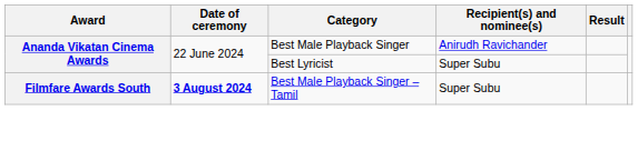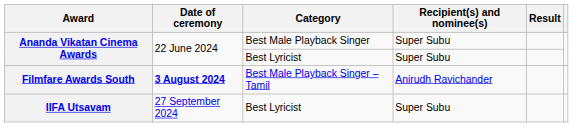Ananda Vikatan Cinema Awards / Best Male Playback Singer | Recipient(s) and nominee(s): Anirudh Ravichander -> Super Subu
Filmfare Awards South | Recipient(s) and nominee(s): Super Subu -> Anirudh Ravichander
+ row: IIFA Utsavam | 27 September 2024 | Best Lyricist | Super Subu
